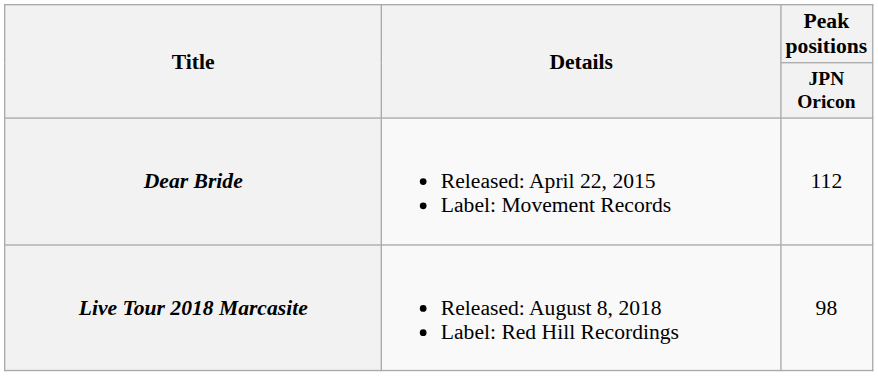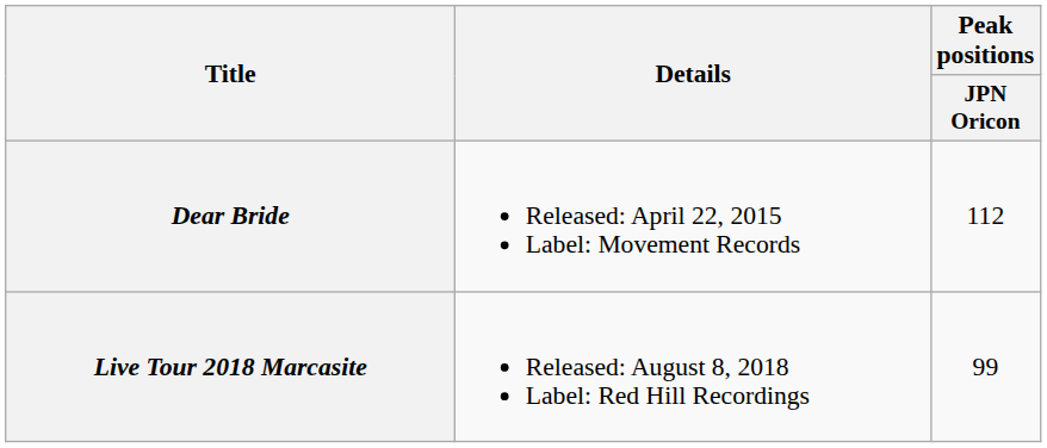Live Tour 2018 Marcasite | Peak positions / JPN Oricon: 98 -> 99
